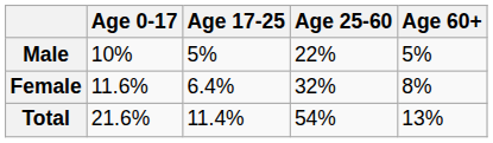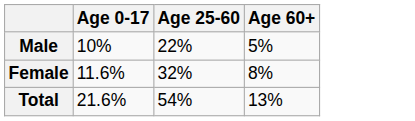- column: Age 17-25 | 5% | 6.4% | 11.4%
